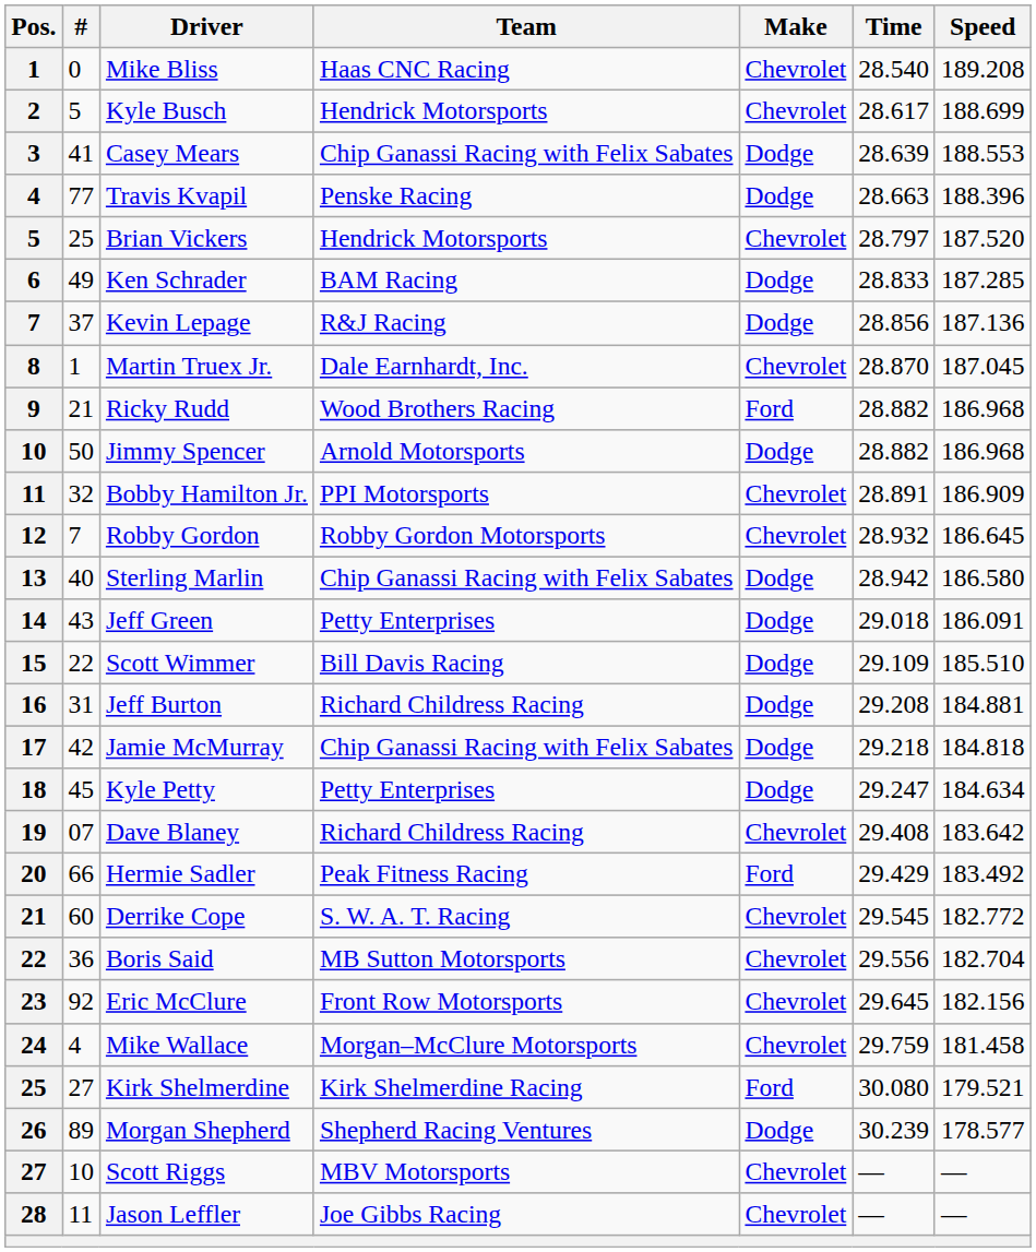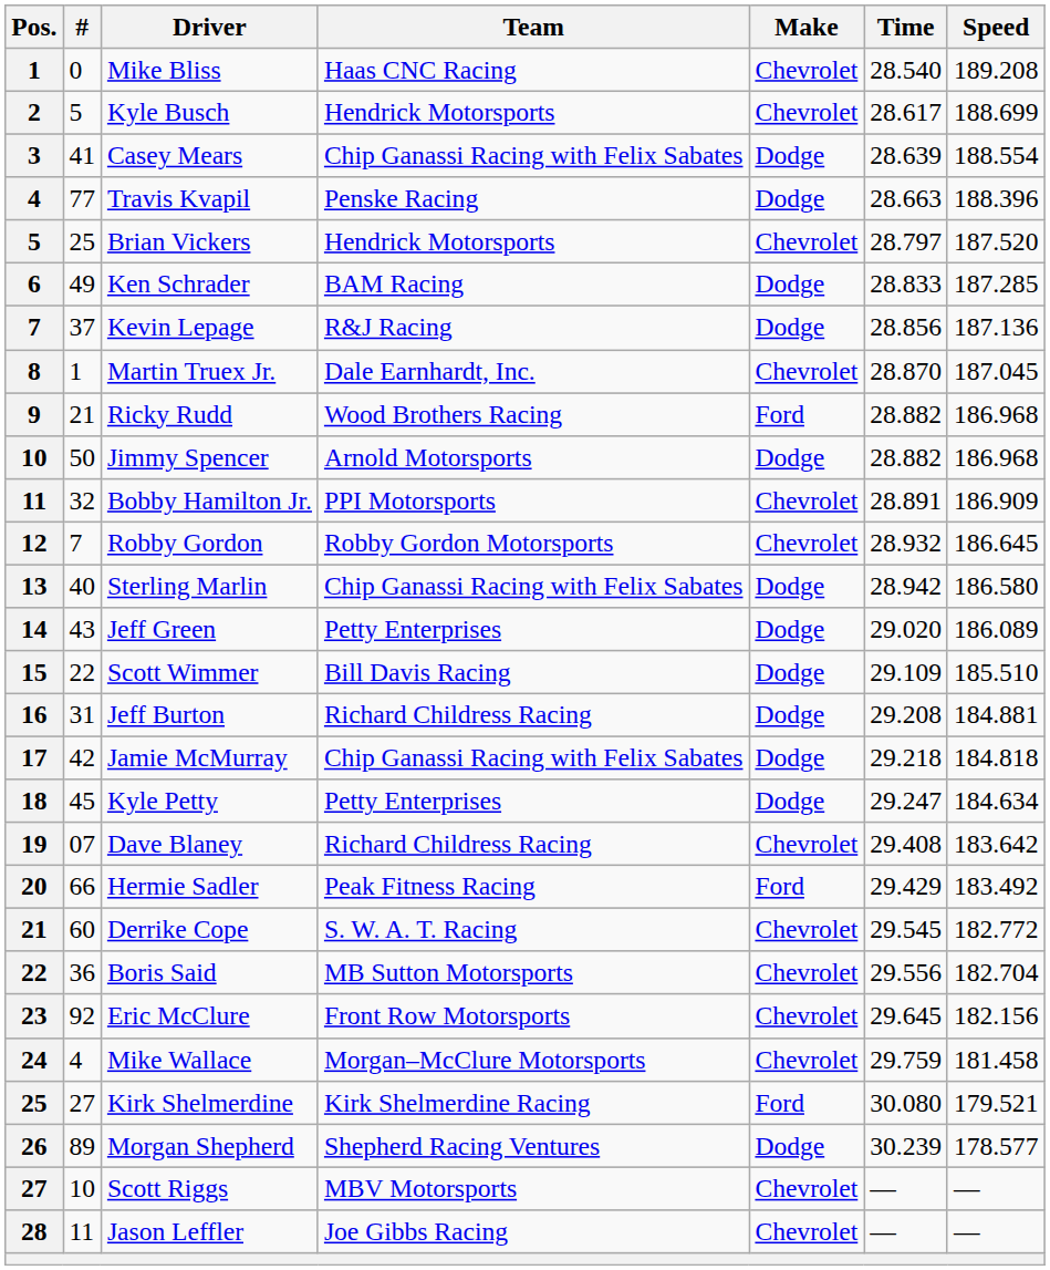Casey Mears | Speed: 188.553 -> 188.554
Jeff Green | Time: 29.018 -> 29.020
Jeff Green | Speed: 186.091 -> 186.089
